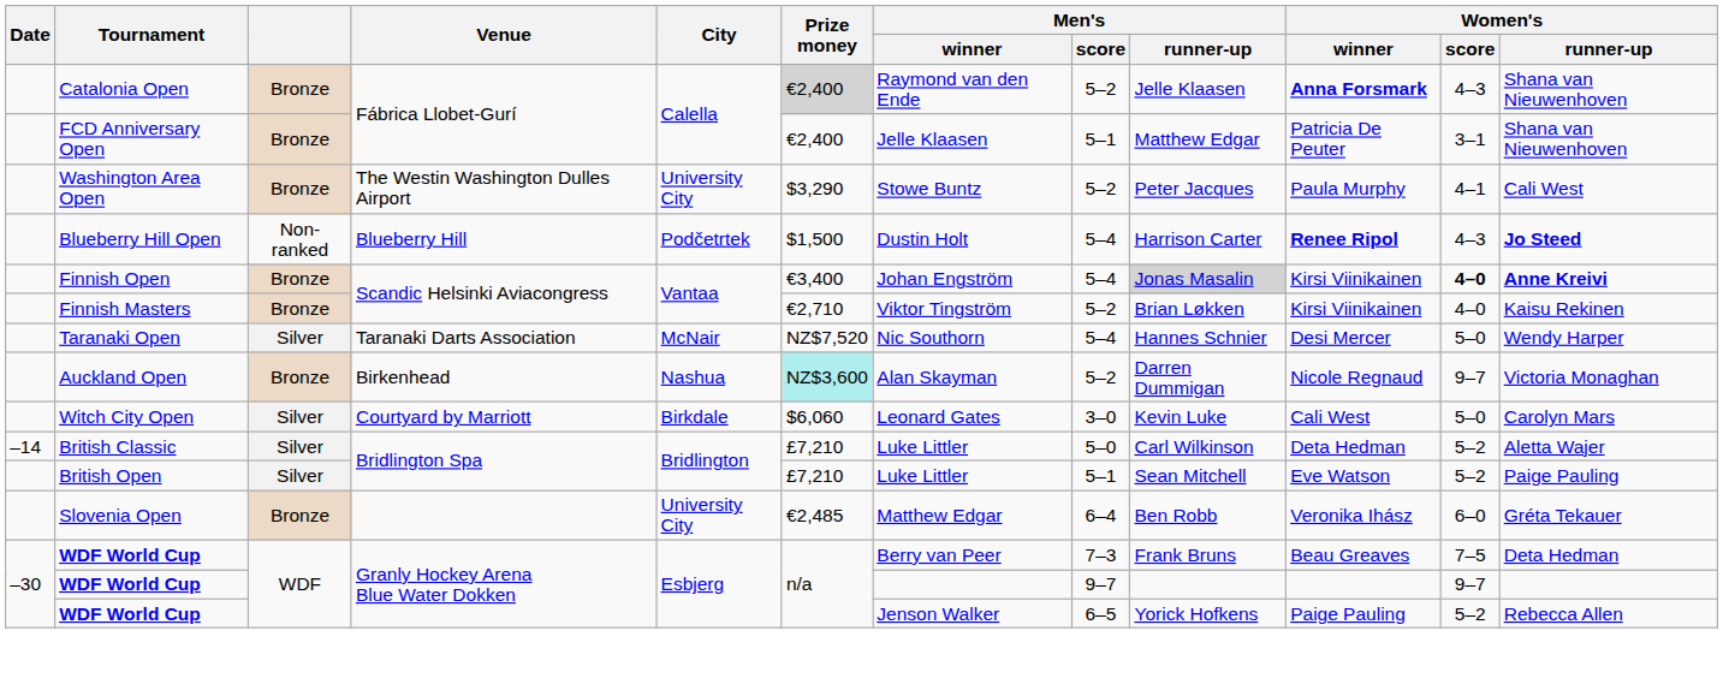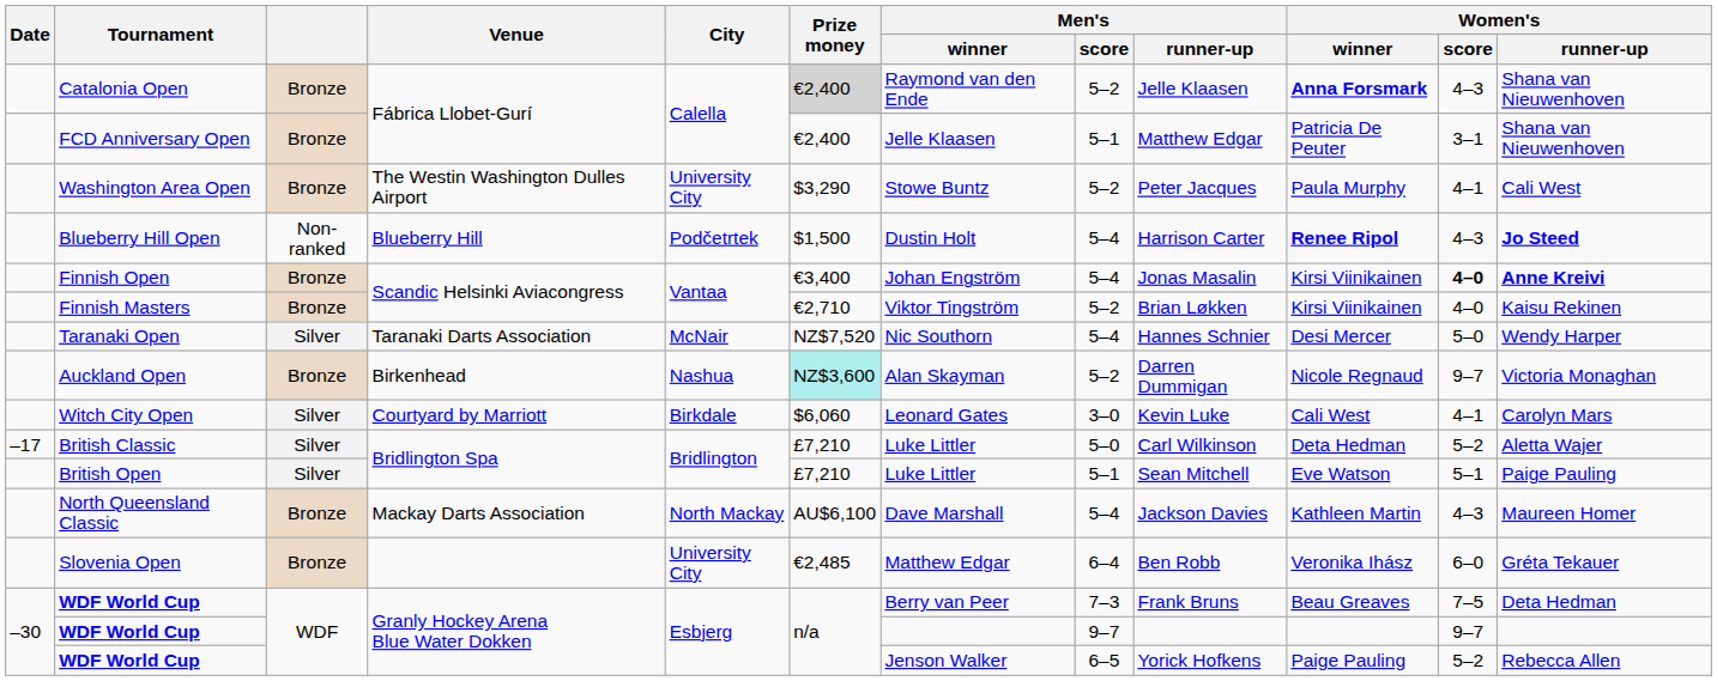Finnish Open | Men's / runner-up: lightgrey background -> no background
Witch City Open | Women's / score: 5–0 -> 4–1
British Classic | Date: –14 -> –17
British Open | Women's / score: 5–2 -> 5–1
+ row: North Queensland Classic | Bronze | Mackay Darts Association | North Mackay | AU$6,100 | Dave Marshall | 5–4 | Jackson Davies | Kathleen Martin | 4–3 | Maureen Homer
